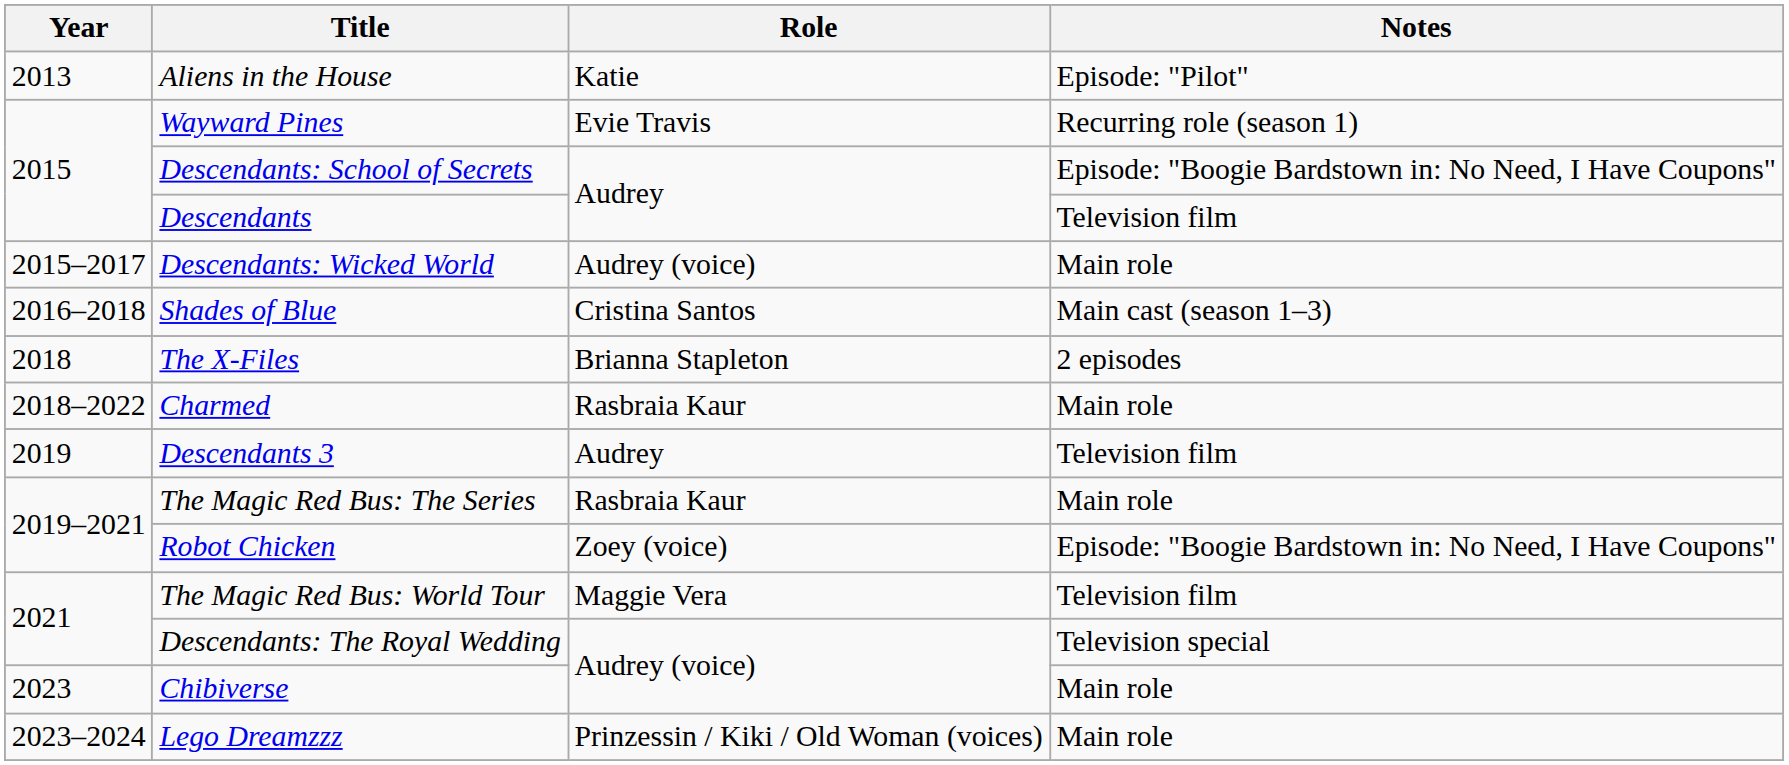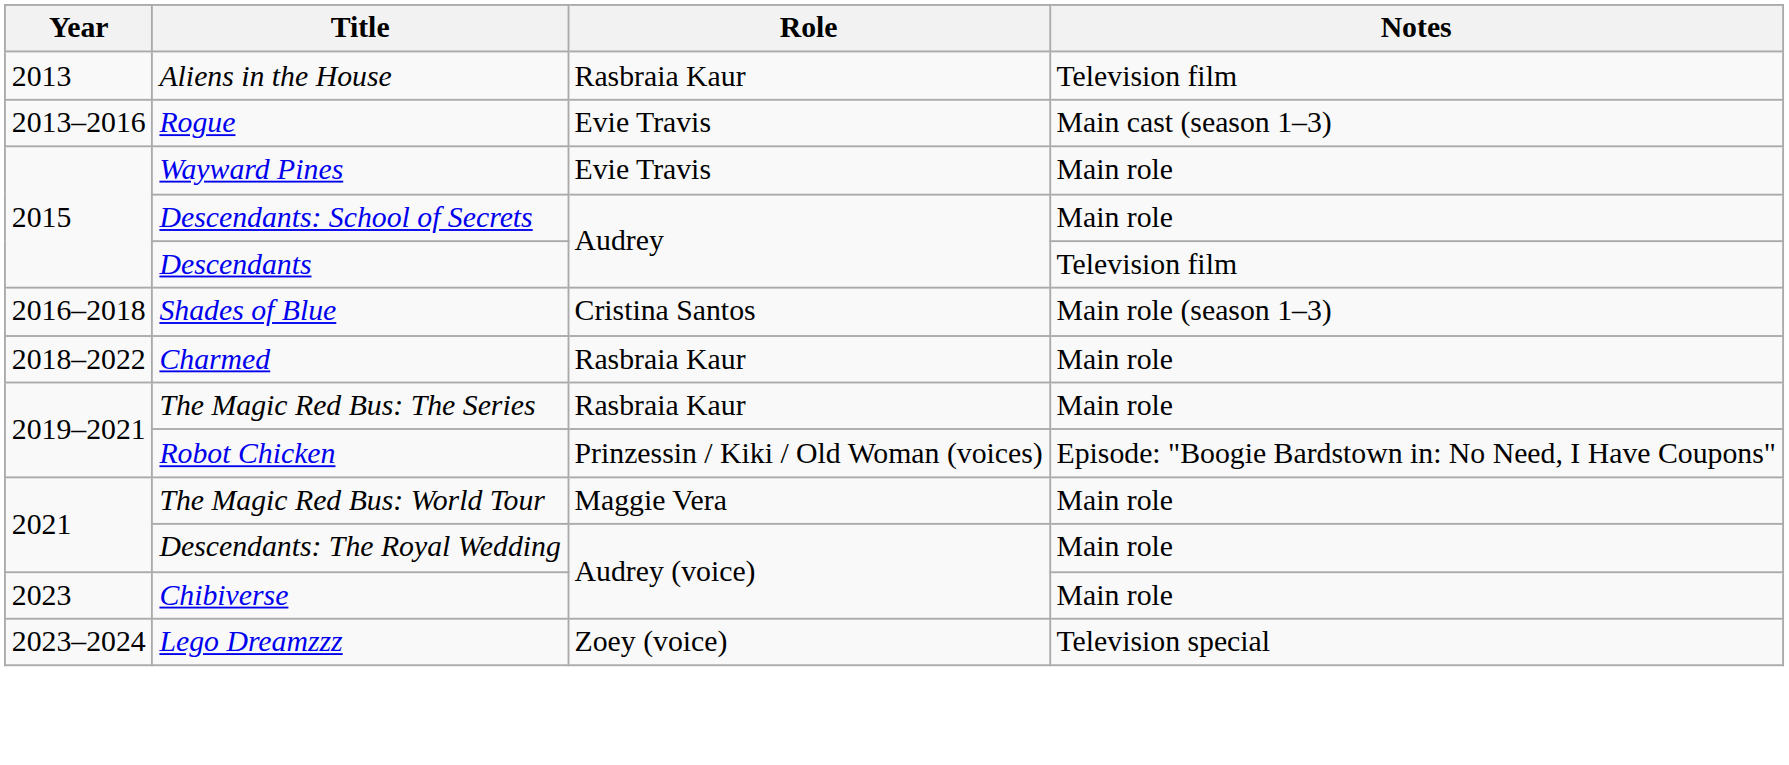Aliens in the House | Role: Katie -> Rasbraia Kaur
Aliens in the House | Notes: Episode: "Pilot" -> Television film
+ row: 2013–2016 | Rogue | Evie Travis | Main cast (season 1–3)
Wayward Pines | Notes: Recurring role (season 1) -> Main role
Descendants: School of Secrets | Notes: Episode: "Boogie Bardstown in: No Need, I Have Coupons" -> Main role
- row: 2015–2017 | Descendants: Wicked World | Audrey (voice) | Main role
Shades of Blue | Notes: Main cast (season 1–3) -> Main role (season 1–3)
- row: 2018 | The X-Files | Brianna Stapleton | 2 episodes
- row: 2019 | Descendants 3 | Audrey | Television film
Robot Chicken | Role: Zoey (voice) -> Prinzessin / Kiki / Old Woman (voices)
The Magic Red Bus: World Tour | Notes: Television film -> Main role
Descendants: The Royal Wedding | Notes: Television special -> Main role
Lego Dreamzzz | Role: Prinzessin / Kiki / Old Woman (voices) -> Zoey (voice)
Lego Dreamzzz | Notes: Main role -> Television special
